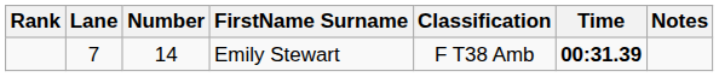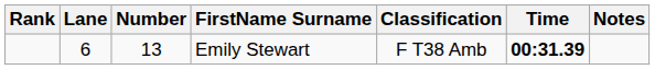Emily Stewart | Lane: 7 -> 6
Emily Stewart | Number: 14 -> 13
